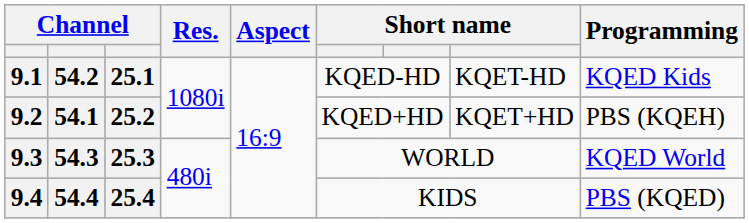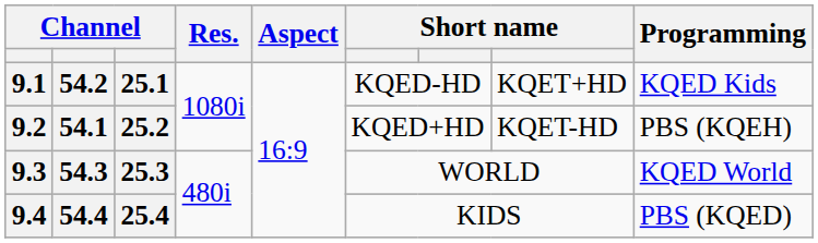9.1 | column 8: KQET-HD -> KQET+HD
9.2 | column 8: KQET+HD -> KQET-HD
